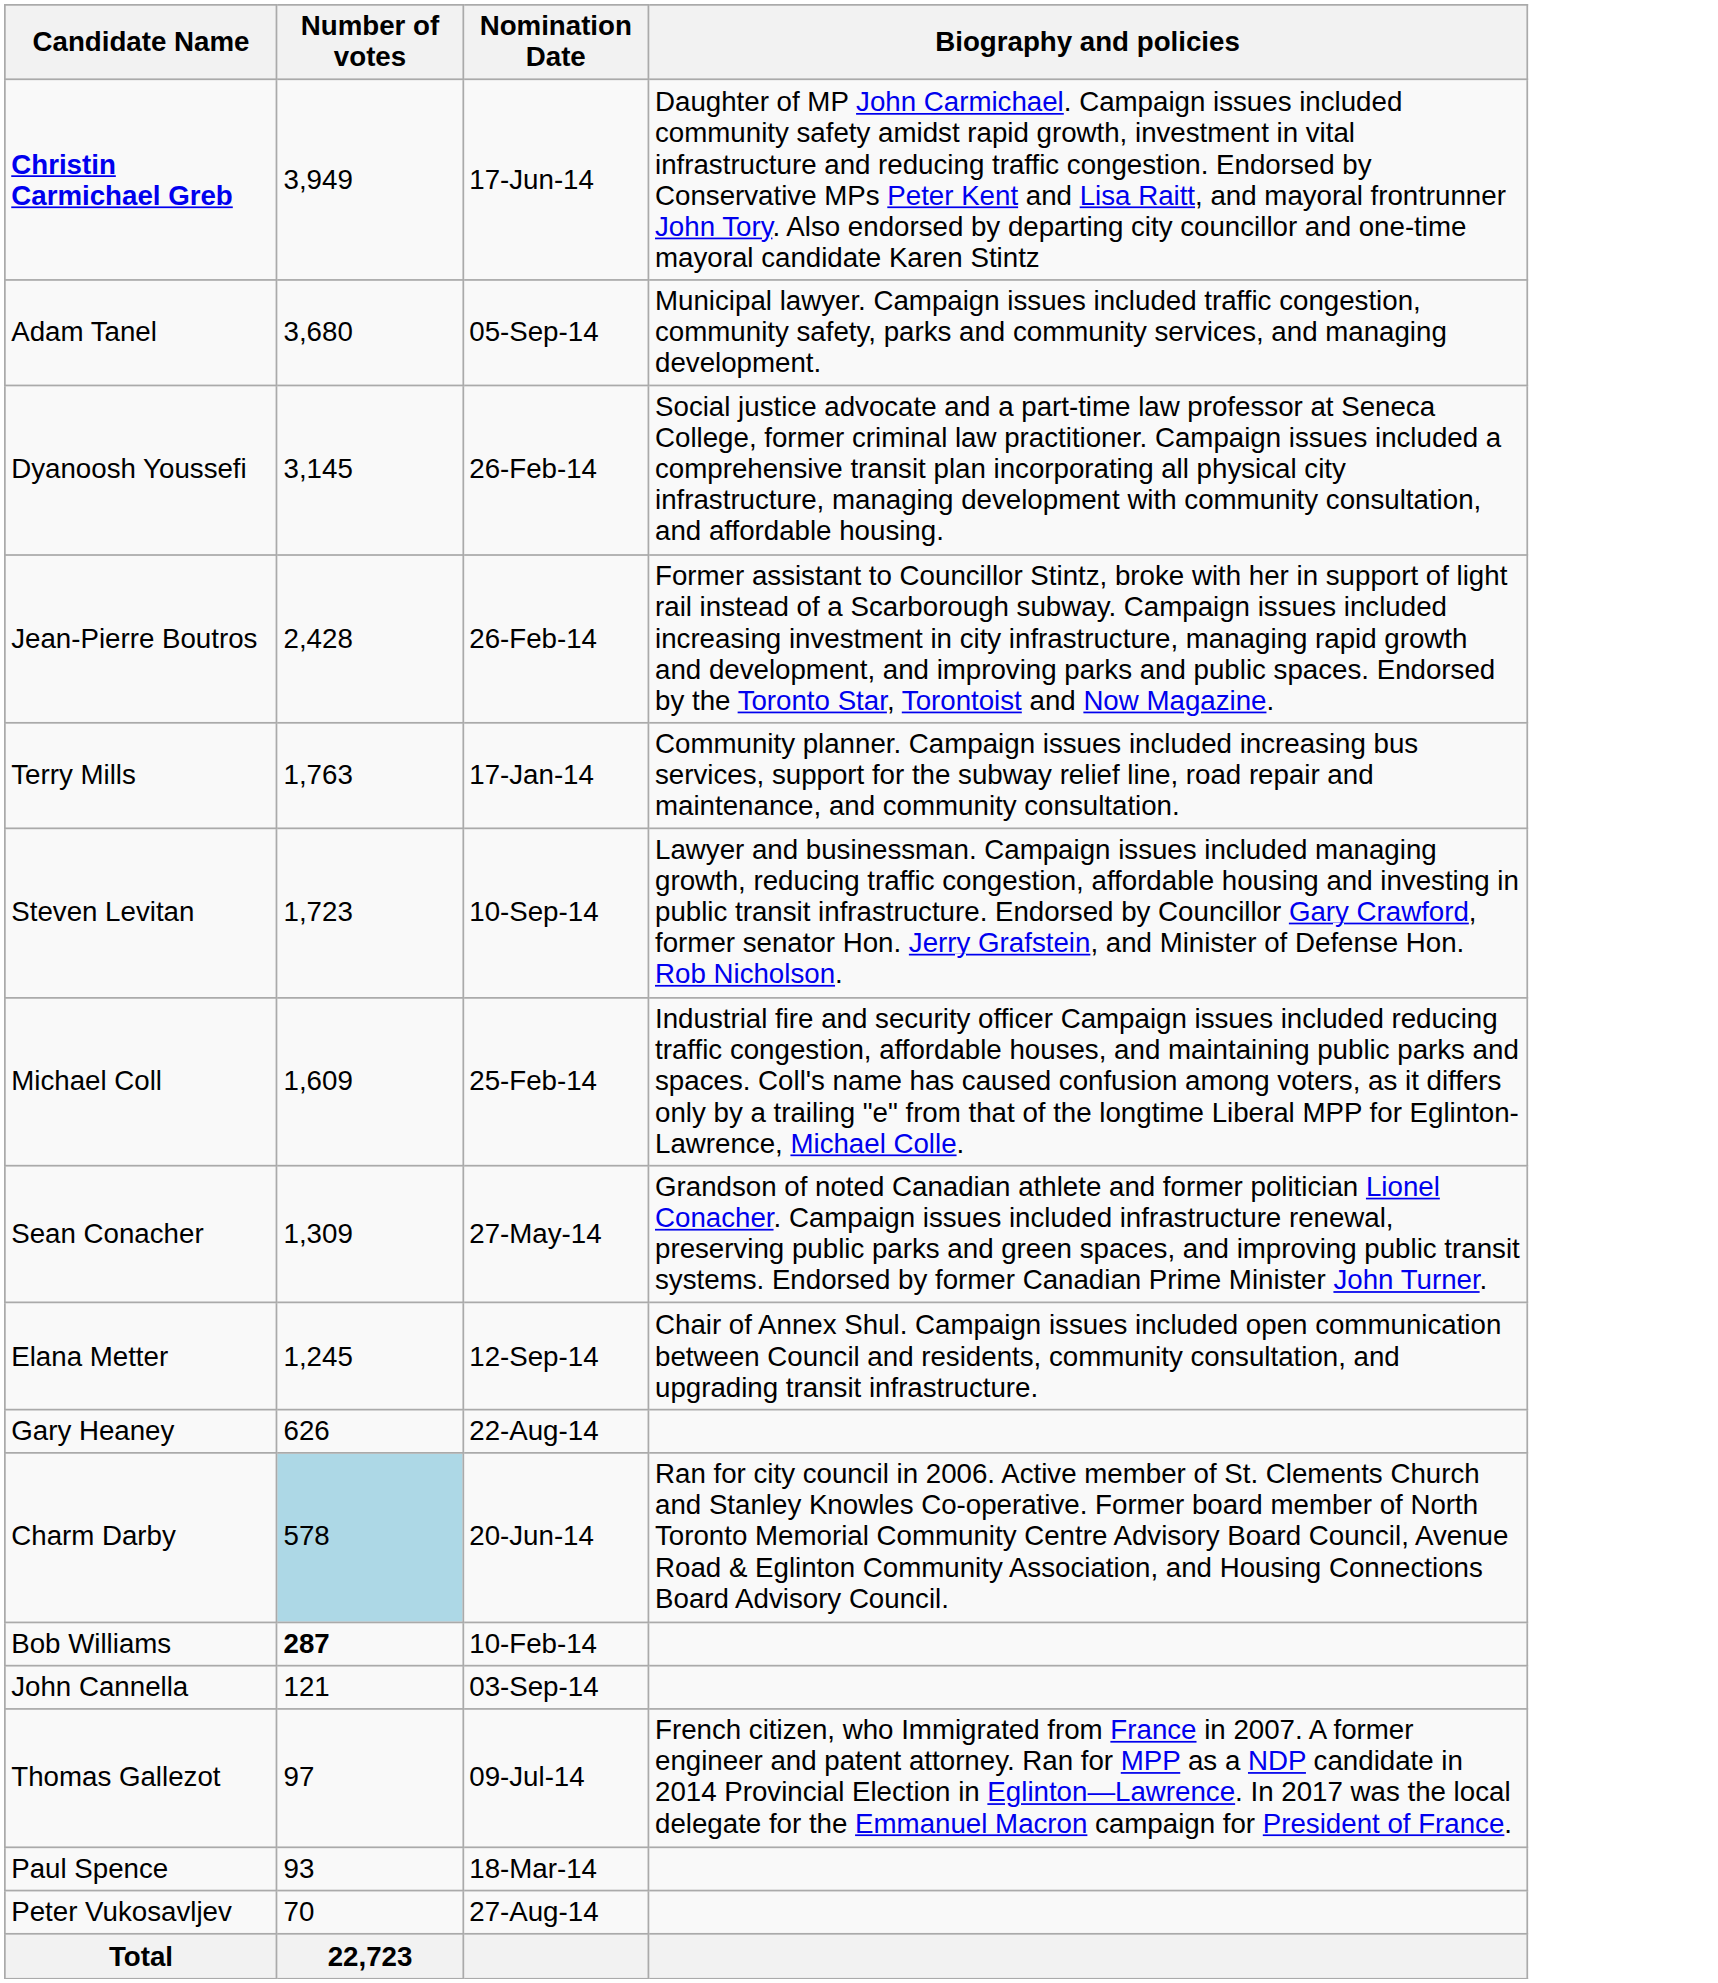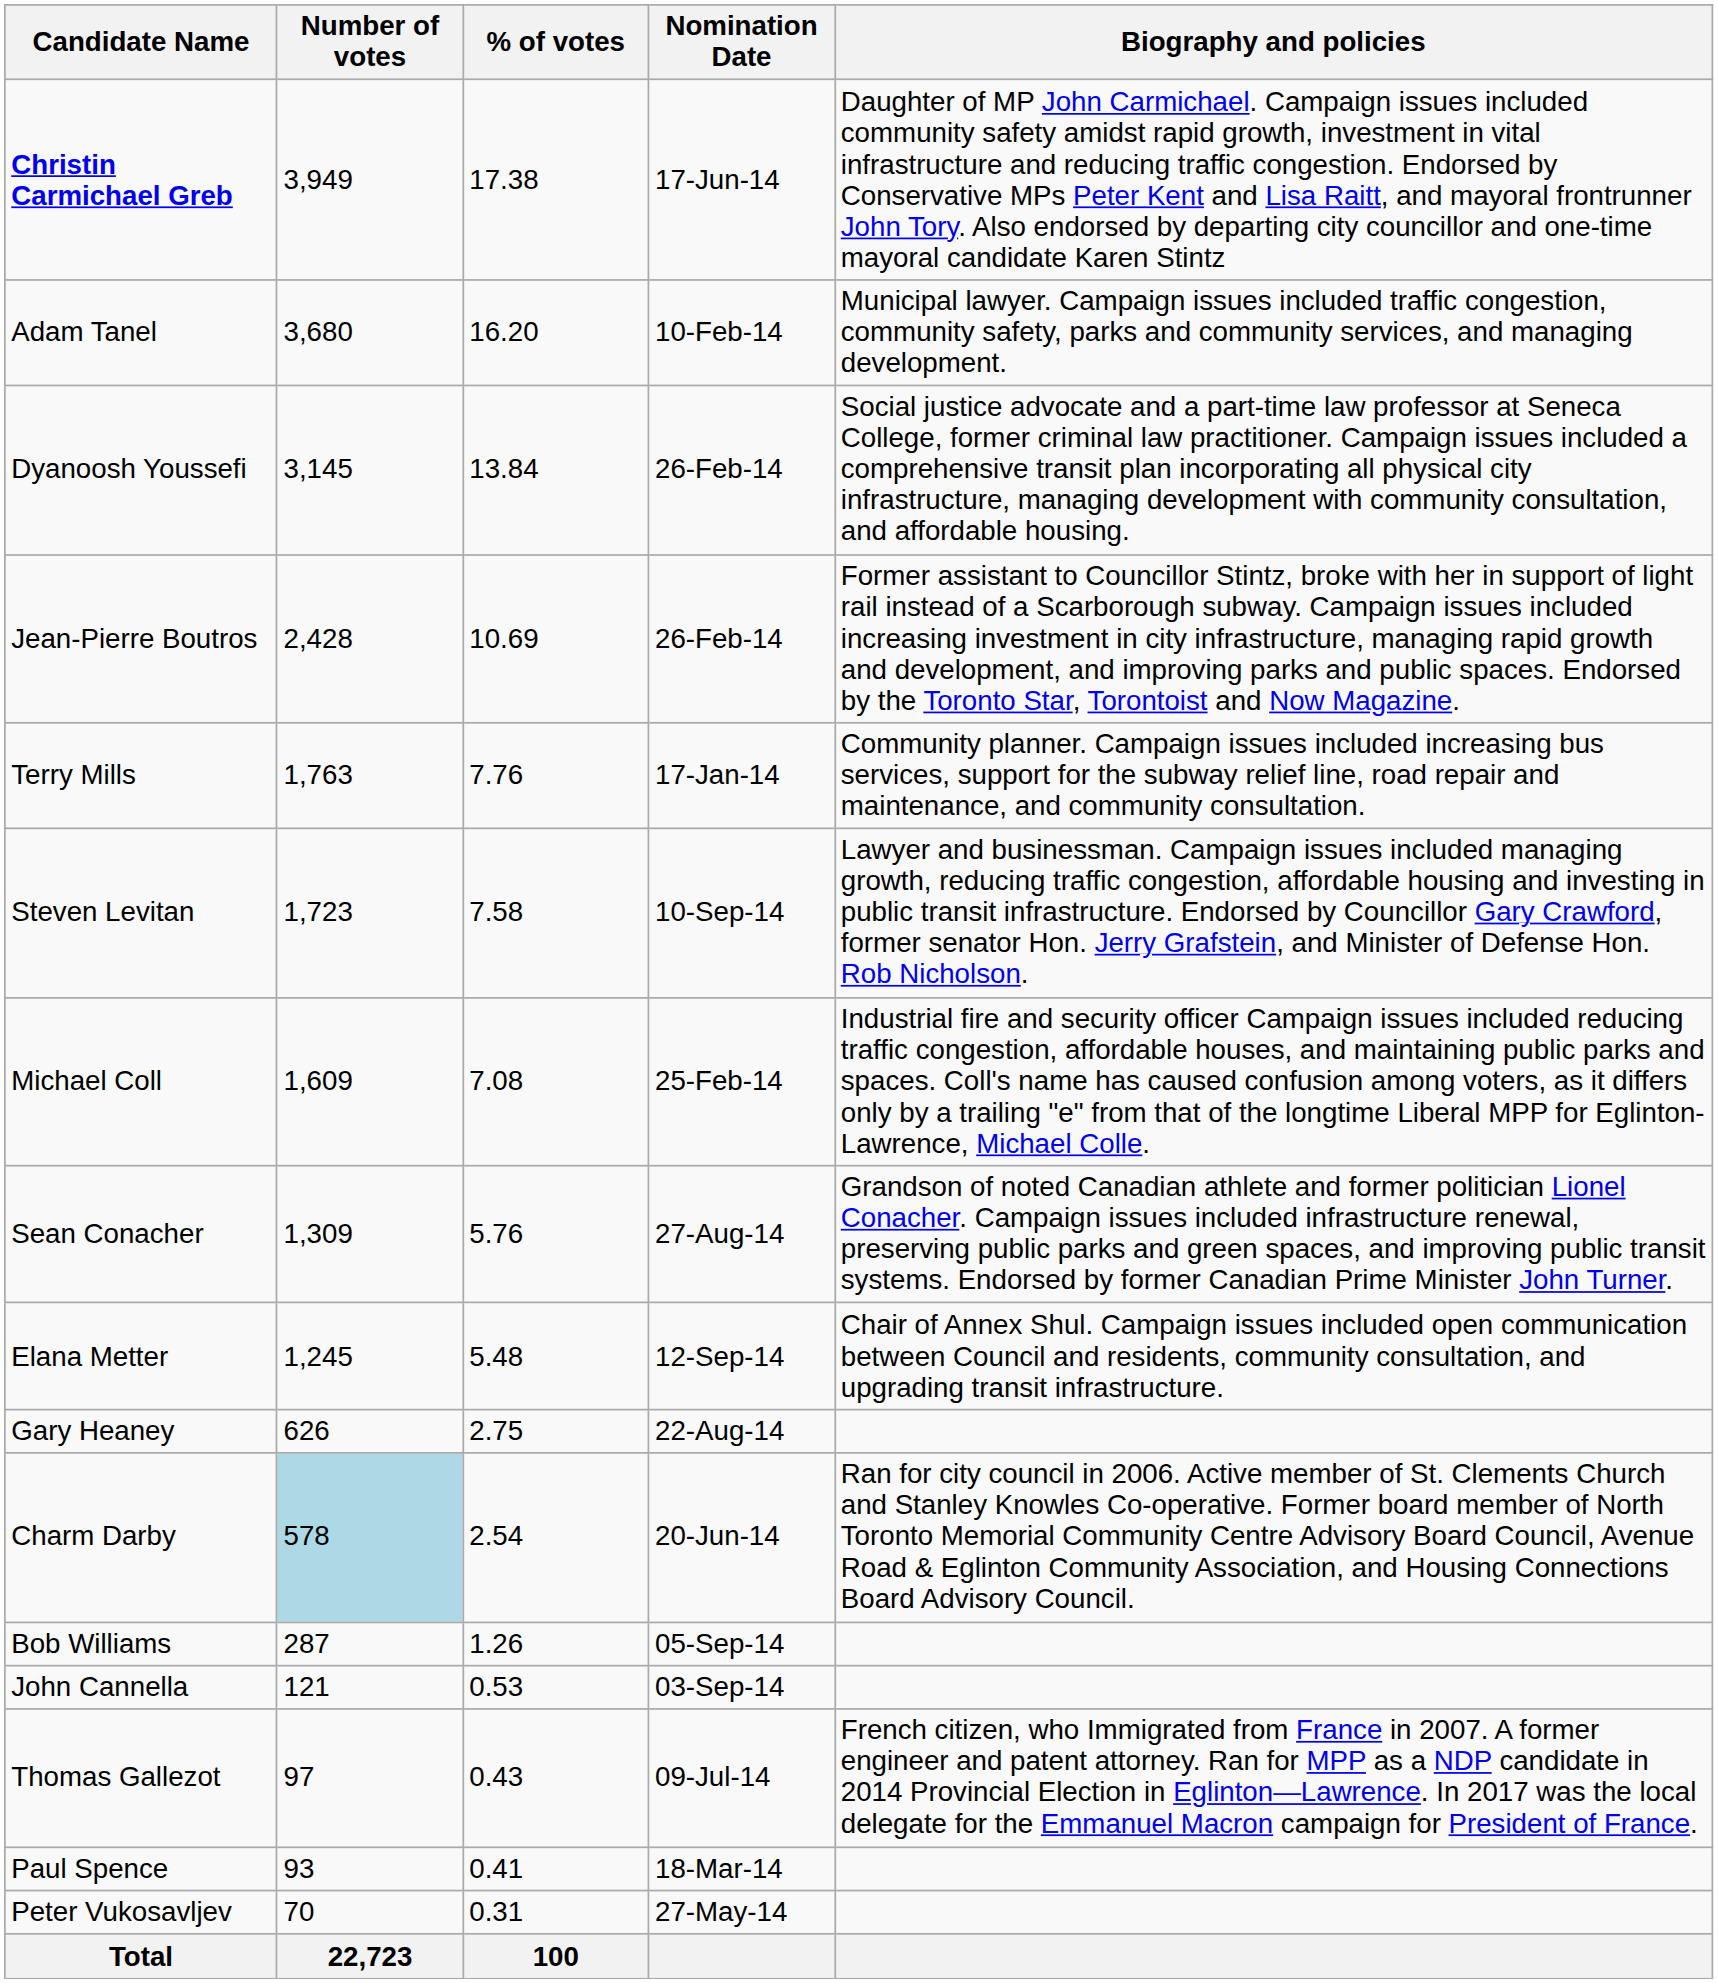+ column: % of votes | 17.38 | 16.20 | 13.84 | 10.69 | 7.76 | 7.58 | 7.08 | 5.76 | 5.48 | 2.75 | 2.54 | 1.26 | 0.53 | 0.43 | 0.41 | 0.31 | 100
Adam Tanel | Nomination Date: 05-Sep-14 -> 10-Feb-14
Sean Conacher | Nomination Date: 27-May-14 -> 27-Aug-14
Bob Williams | Number of votes: bold -> normal
Bob Williams | Nomination Date: 10-Feb-14 -> 05-Sep-14
Peter Vukosavljev | Nomination Date: 27-Aug-14 -> 27-May-14
